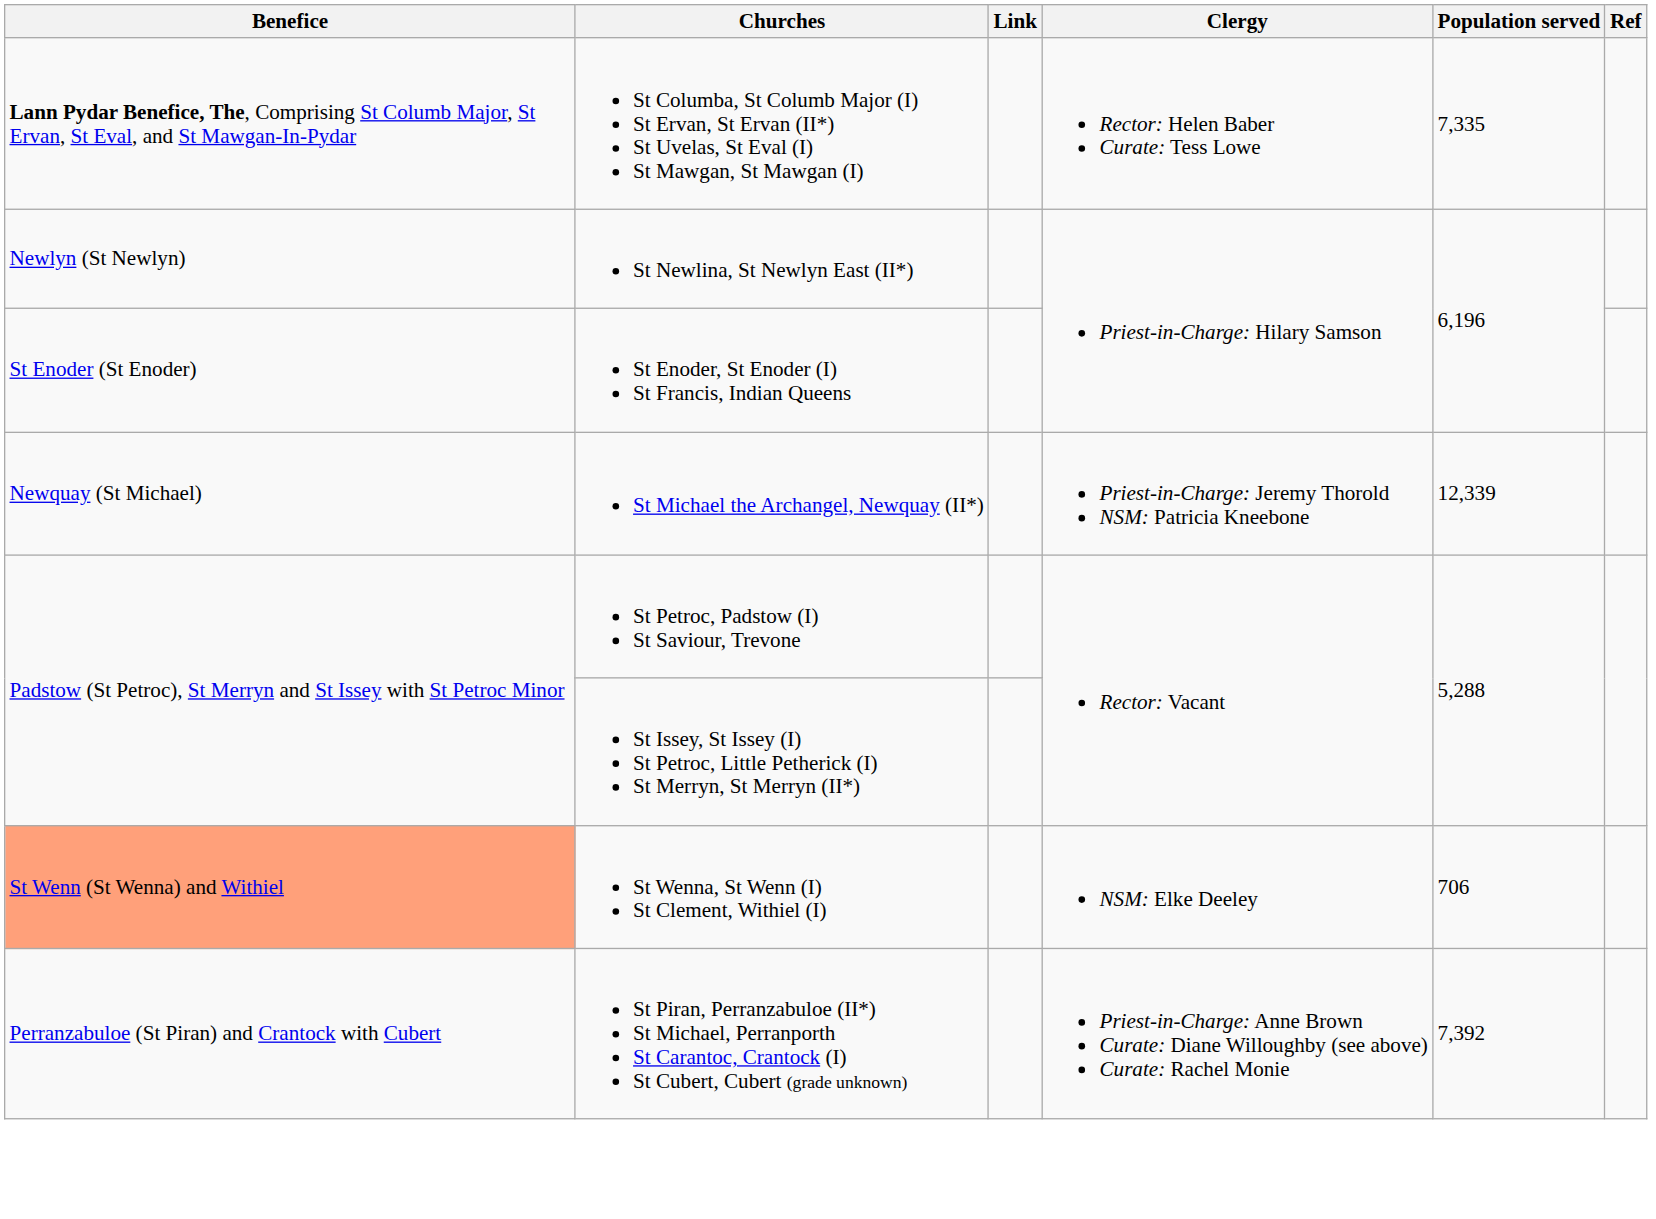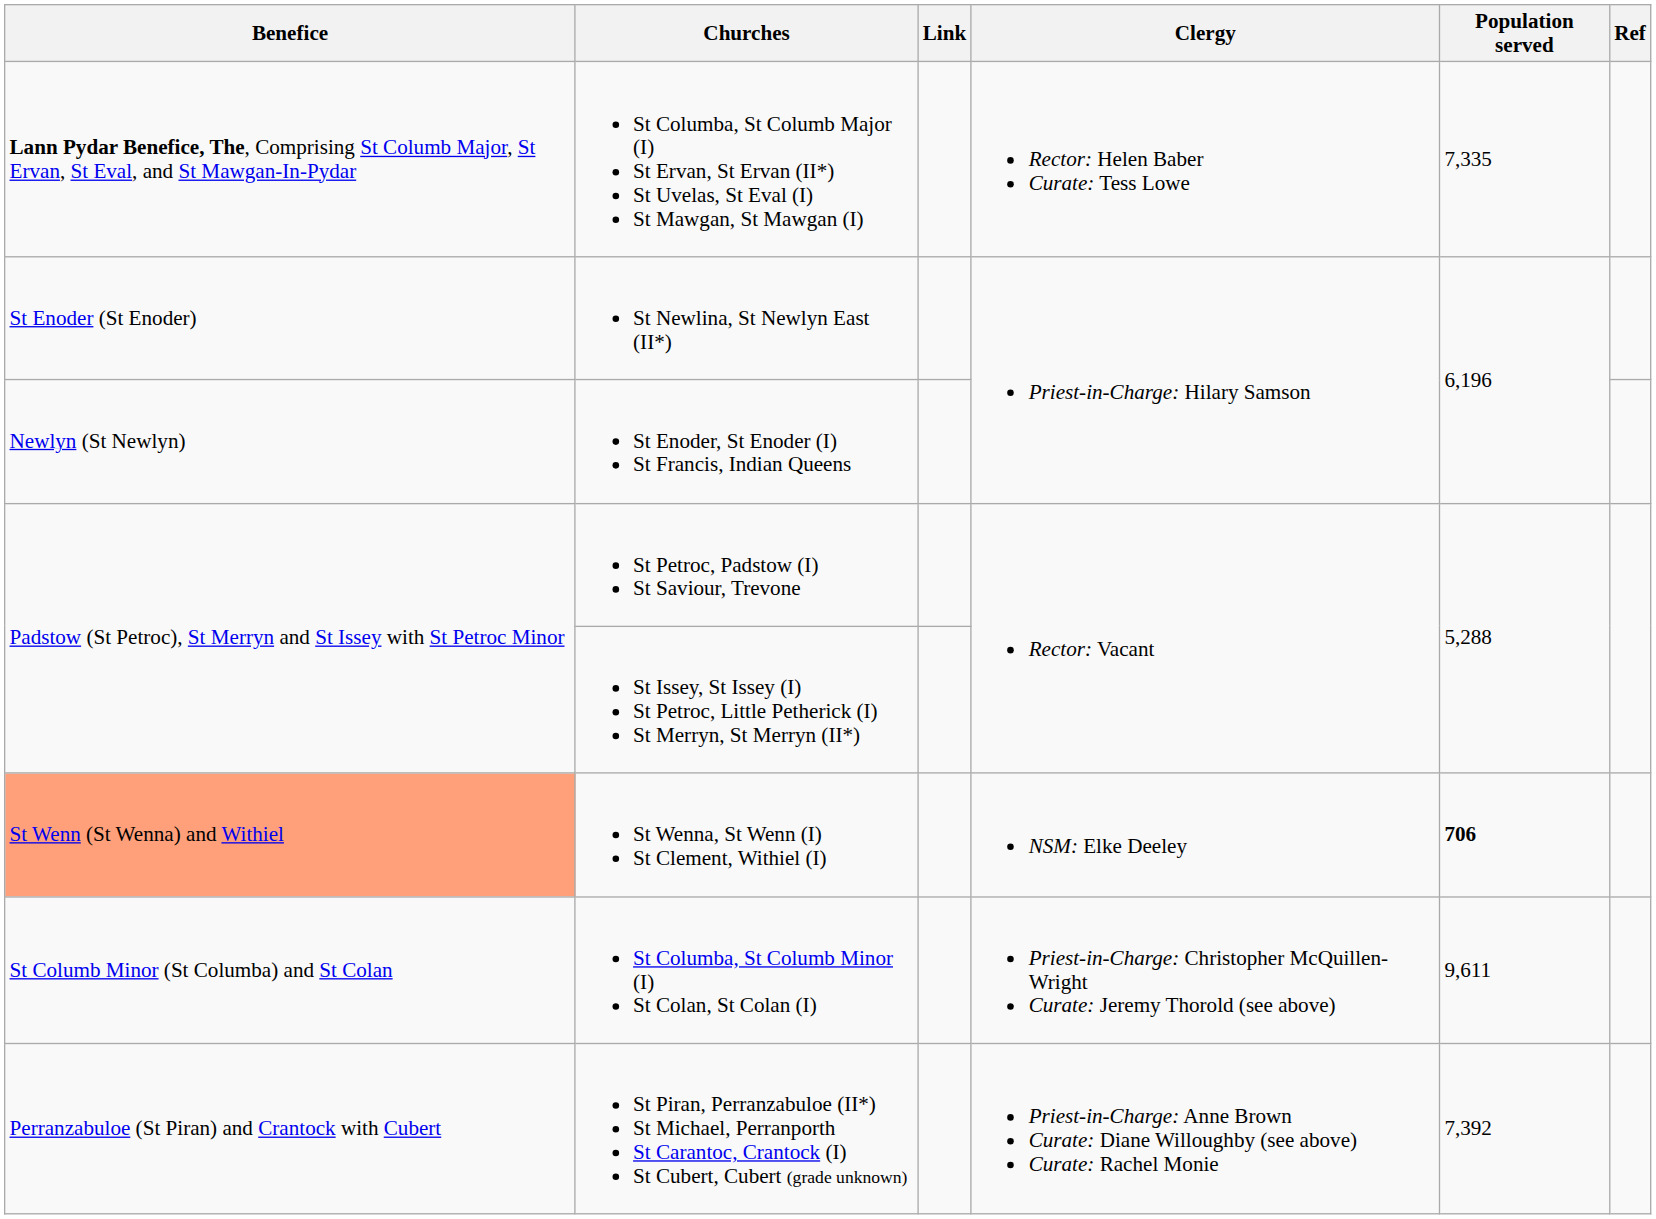St Newlina, St Newlyn East (II*) | Benefice: Newlyn (St Newlyn) -> St Enoder (St Enoder)
St Enoder, St Enoder (I) St Francis, Indian Queens | Benefice: St Enoder (St Enoder) -> Newlyn (St Newlyn)
- row: Newquay (St Michael) | St Michael the Archangel, Newquay (II*) | Priest-in-Charge: Jeremy Thorold NSM: Patricia Kneebone | 12,339
St Wenna, St Wenn (I) St Clement, Withiel (I) | Population served: normal -> bold
+ row: St Columb Minor (St Columba) and St Colan | St Columba, St Columb Minor (I) St Colan, St Colan (I) | Priest-in-Charge: Christopher McQuillen-Wright Curate: Jeremy Thorold (see above) | 9,611
